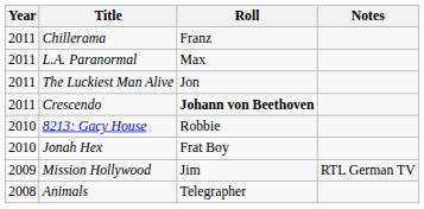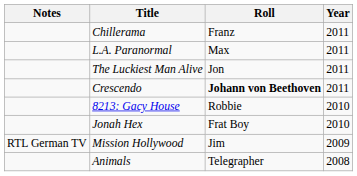columns swapped: Year <-> Notes
